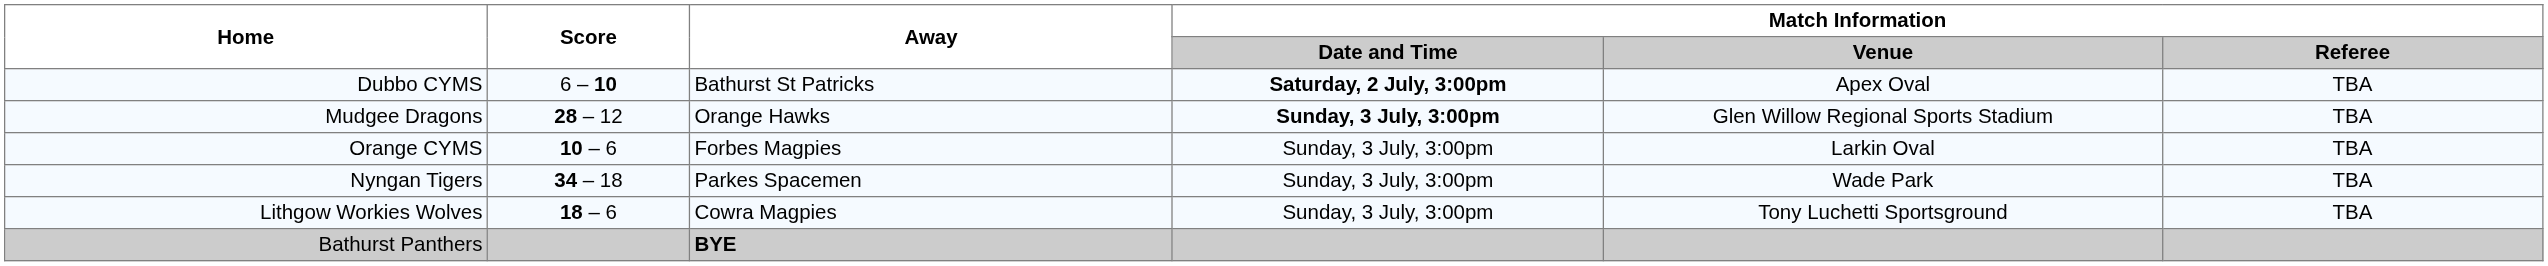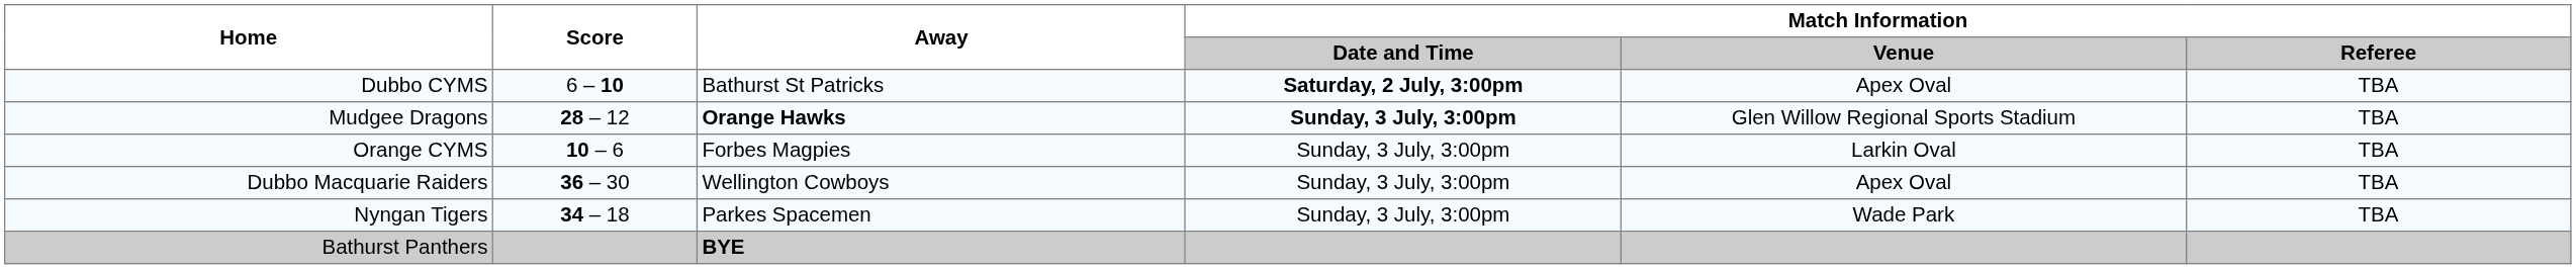Mudgee Dragons | Away: normal -> bold
+ row: Dubbo Macquarie Raiders | 36 – 30 | Wellington Cowboys | Sunday, 3 July, 3:00pm | Apex Oval | TBA
- row: Lithgow Workies Wolves | 18 – 6 | Cowra Magpies | Sunday, 3 July, 3:00pm | Tony Luchetti Sportsground | TBA
